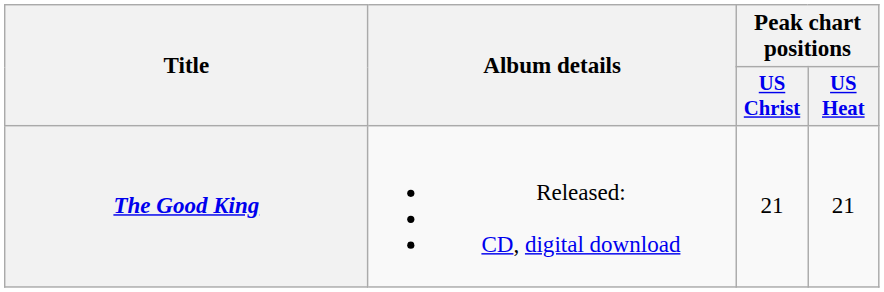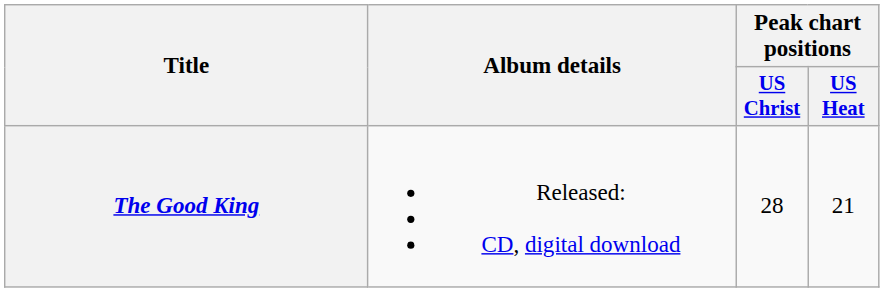The Good King | Peak chart positions / US Christ: 21 -> 28
